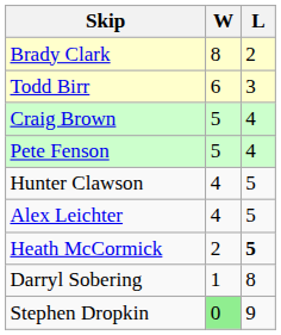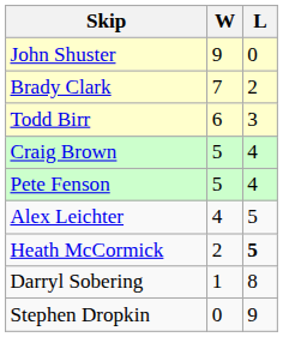+ row: John Shuster | 9 | 0
Brady Clark | W: 8 -> 7
- row: Hunter Clawson | 4 | 5
Stephen Dropkin | W: lightgreen background -> no background
